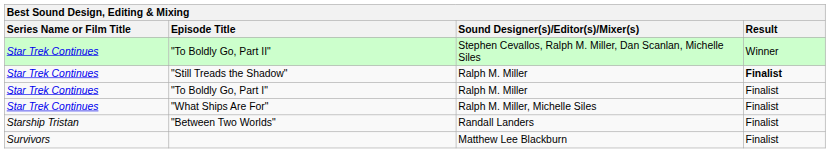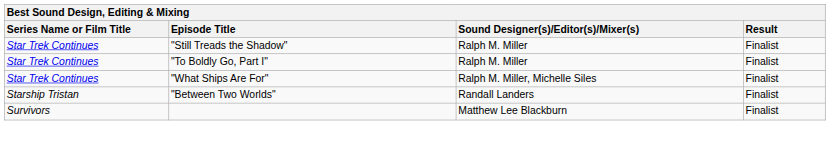- row: Star Trek Continues | "To Boldly Go, Part II" | Stephen Cevallos, Ralph M. Miller, Dan Scanlan, Michelle Siles | Winner
"Still Treads the Shadow" | Result: bold -> normal
